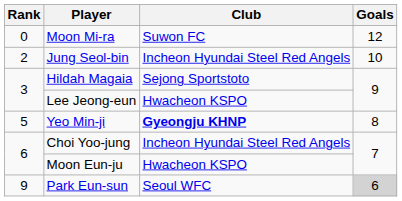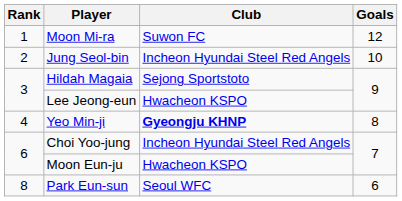Moon Mi-ra | Rank: 0 -> 1
Yeo Min-ji | Rank: 5 -> 4
Park Eun-sun | Rank: 9 -> 8
Park Eun-sun | Goals: lightgrey background -> no background
